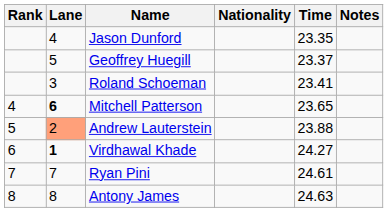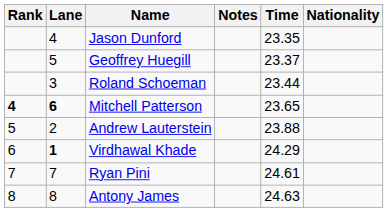columns swapped: Nationality <-> Notes
Roland Schoeman | Time: 23.41 -> 23.44
Mitchell Patterson | Rank: normal -> bold
Andrew Lauterstein | Lane: lightsalmon background -> no background
Virdhawal Khade | Time: 24.27 -> 24.29
